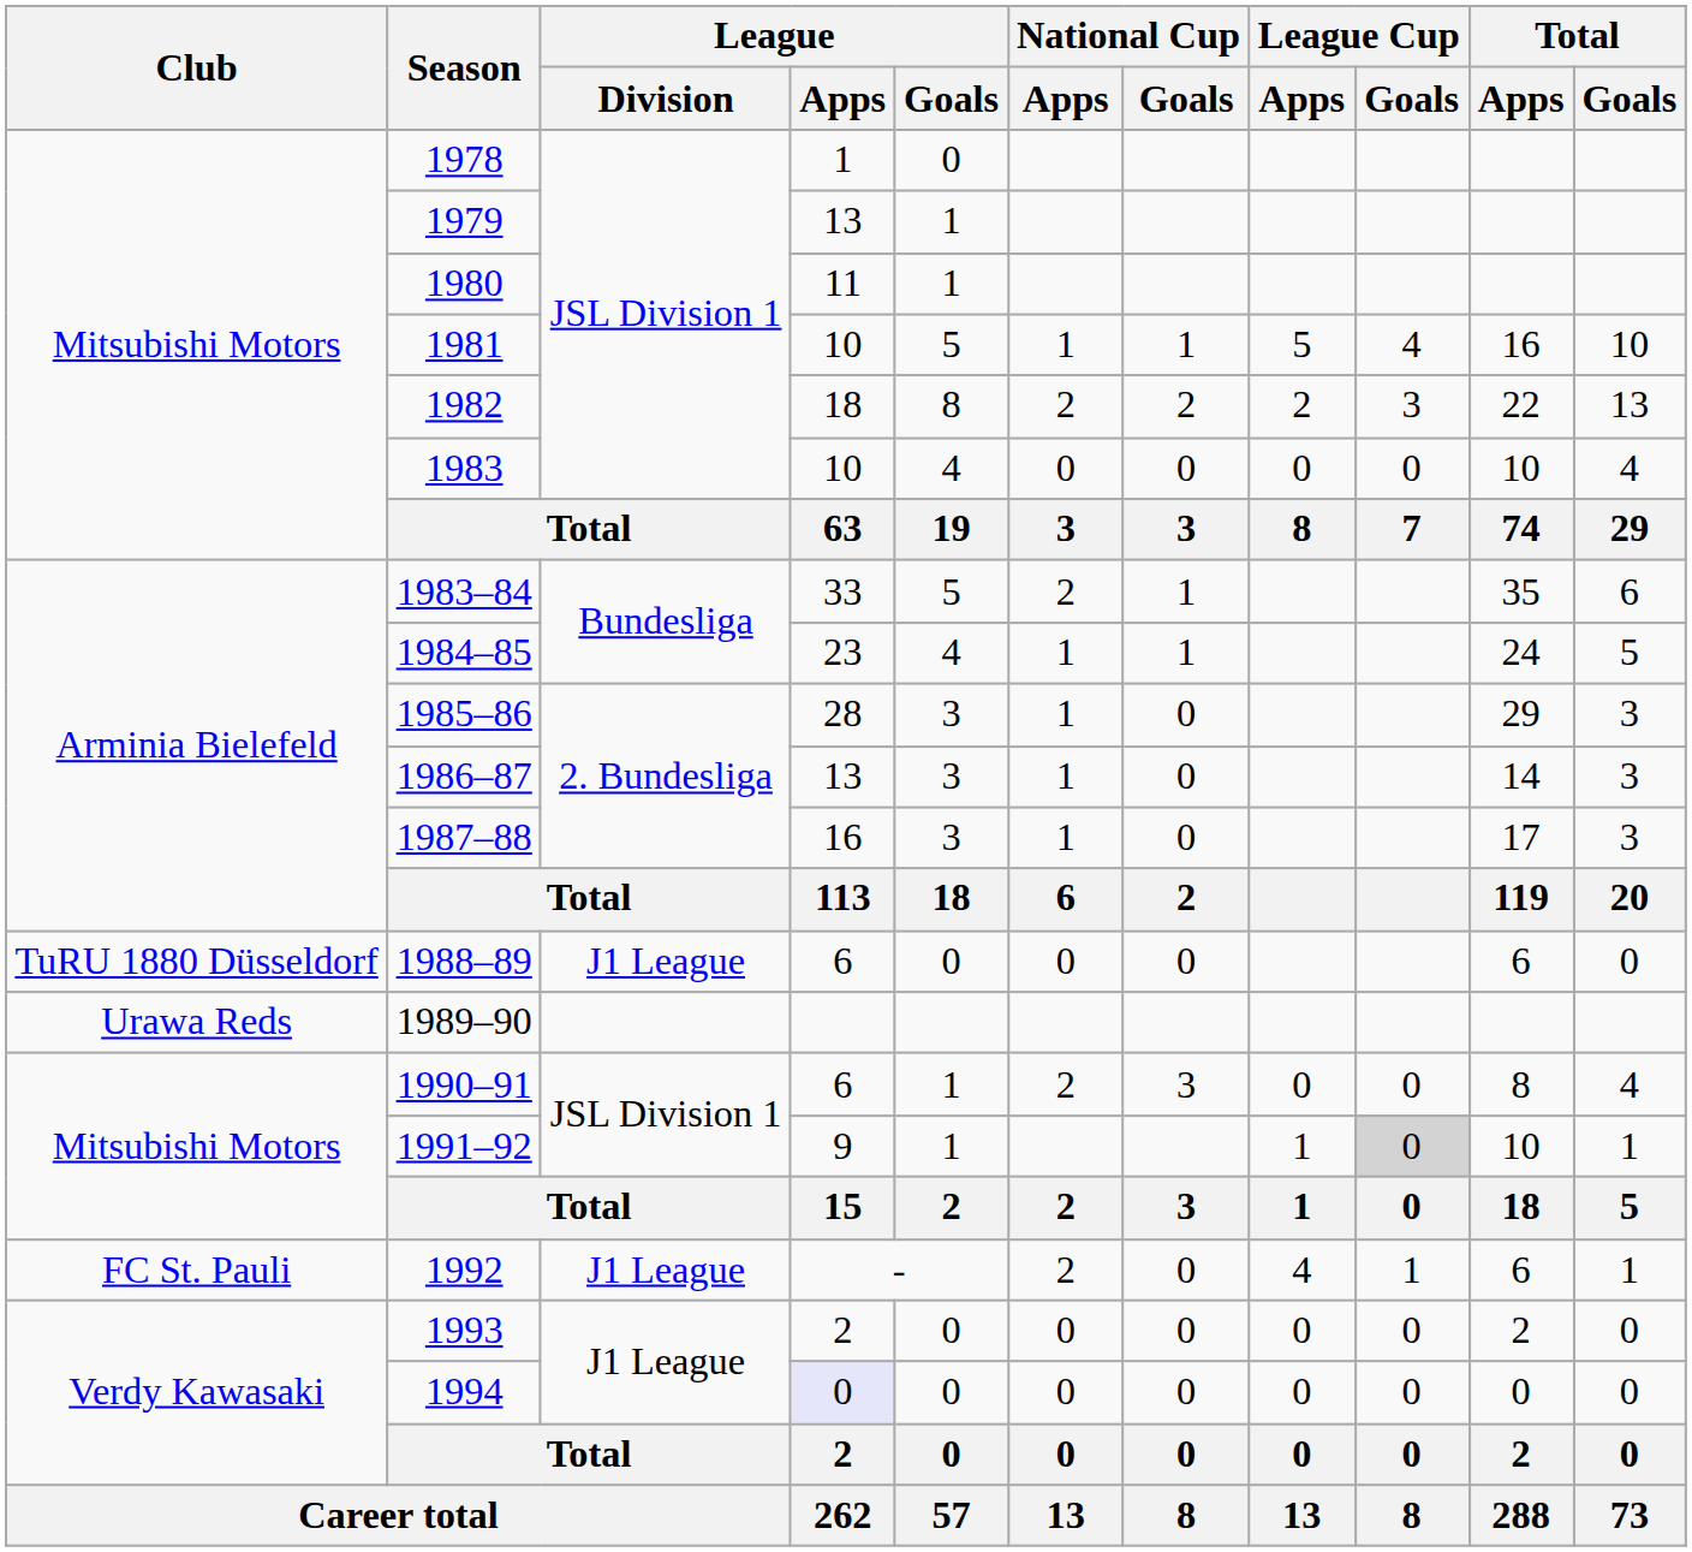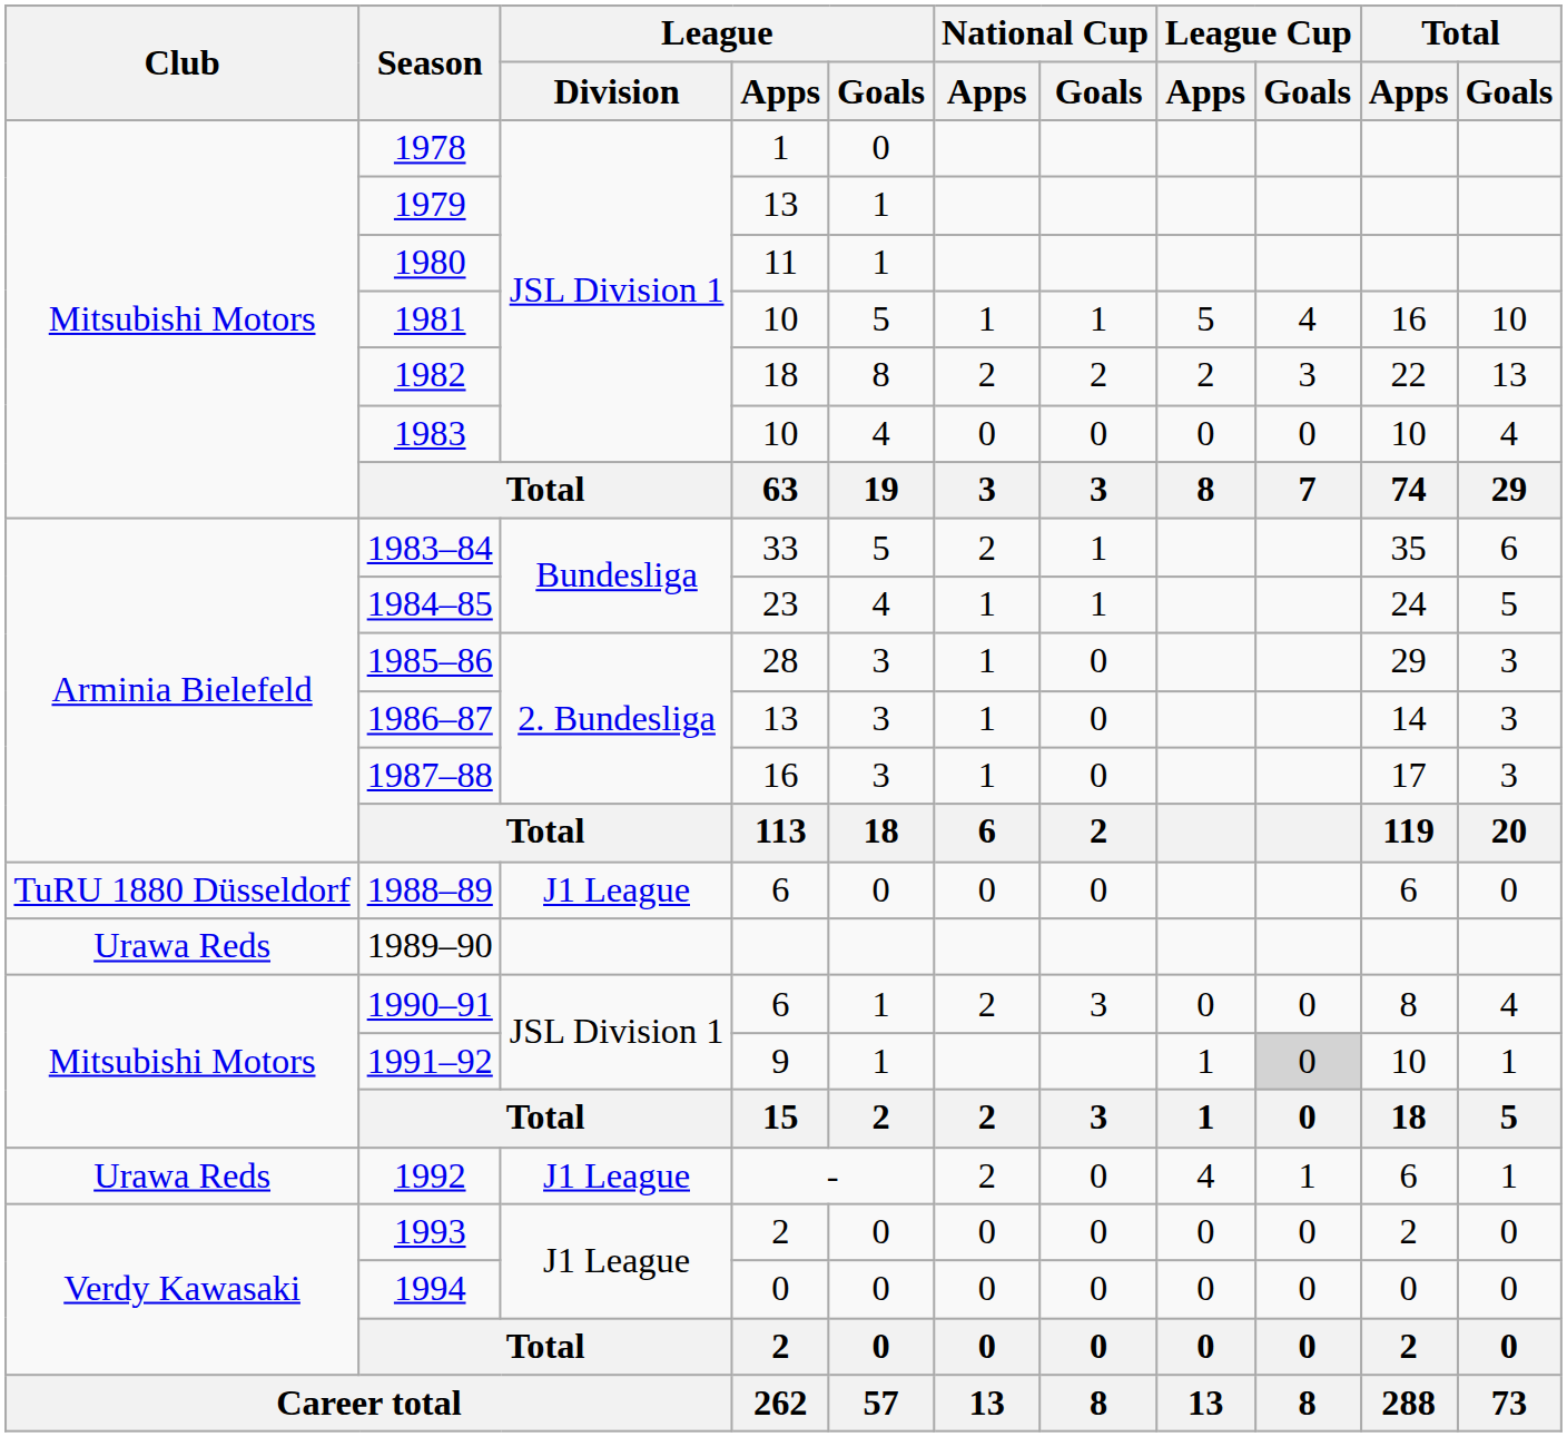1992 | Club: FC St. Pauli -> Urawa Reds
1994 | League / Apps: lavender background -> no background
